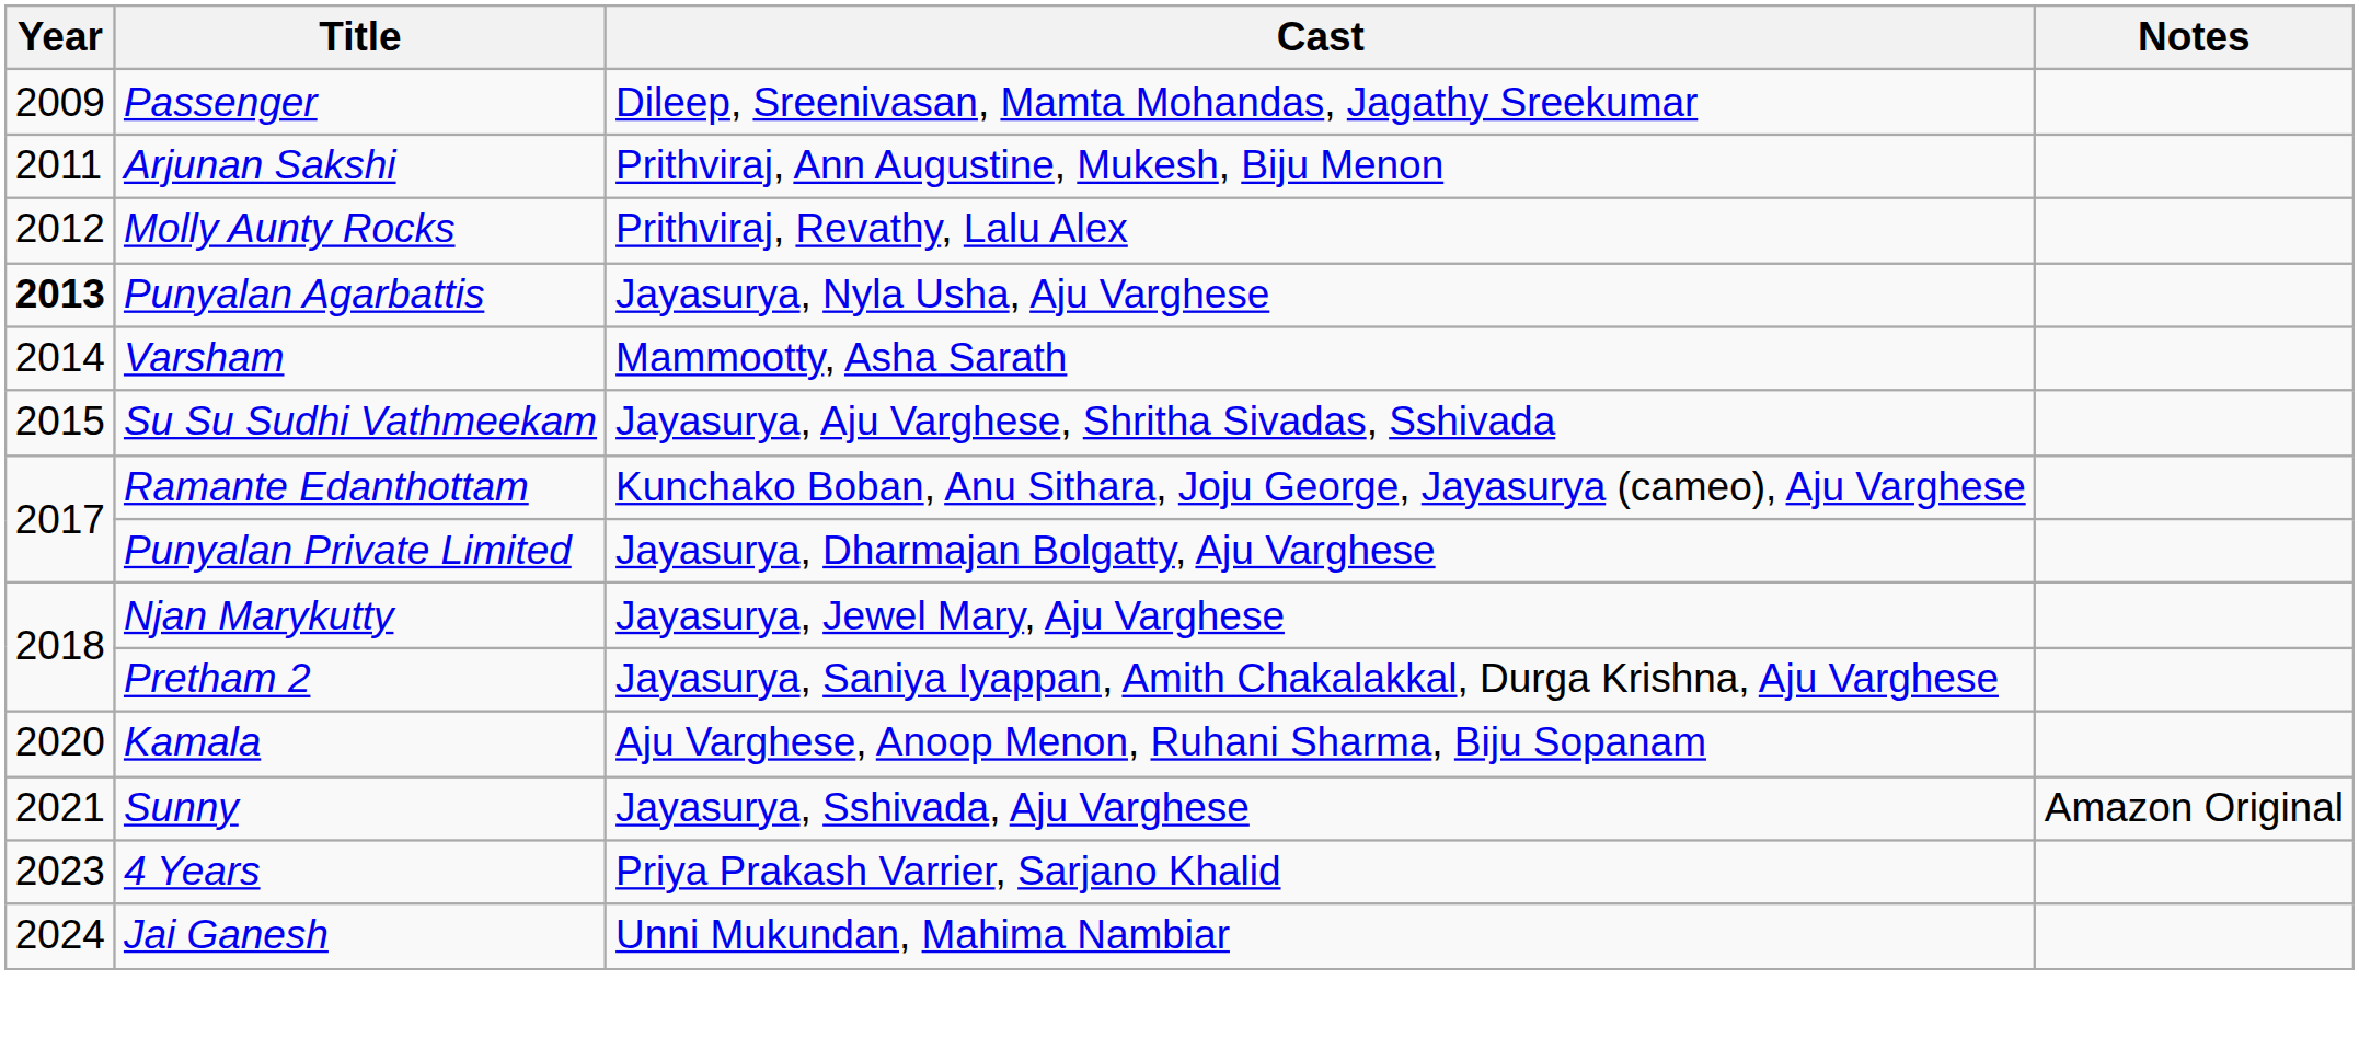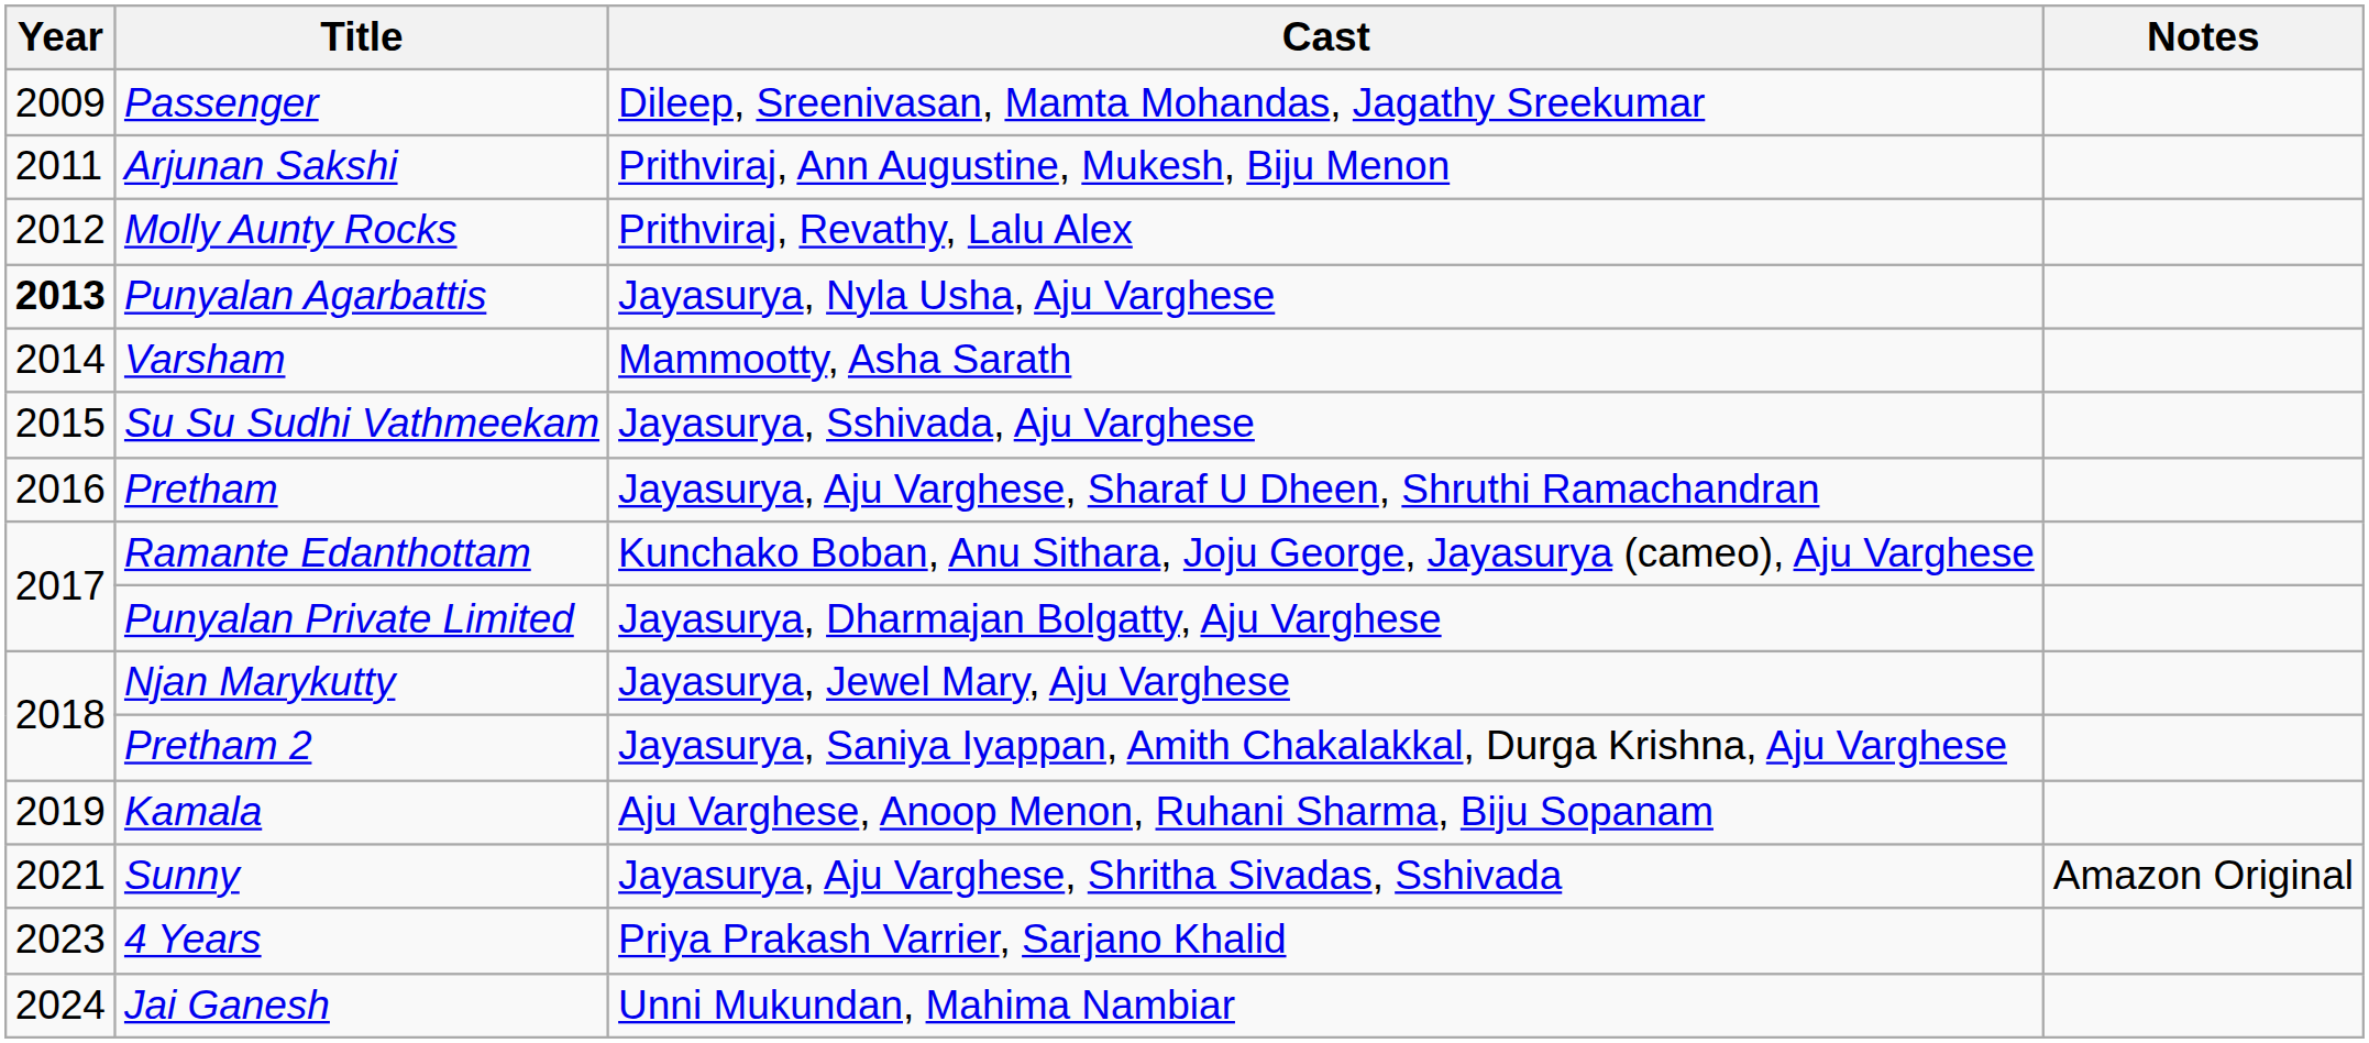Su Su Sudhi Vathmeekam | Cast: Jayasurya, Aju Varghese, Shritha Sivadas, Sshivada -> Jayasurya, Sshivada, Aju Varghese
+ row: 2016 | Pretham | Jayasurya, Aju Varghese, Sharaf U Dheen, Shruthi Ramachandran
Kamala | Year: 2020 -> 2019
Sunny | Cast: Jayasurya, Sshivada, Aju Varghese -> Jayasurya, Aju Varghese, Shritha Sivadas, Sshivada
